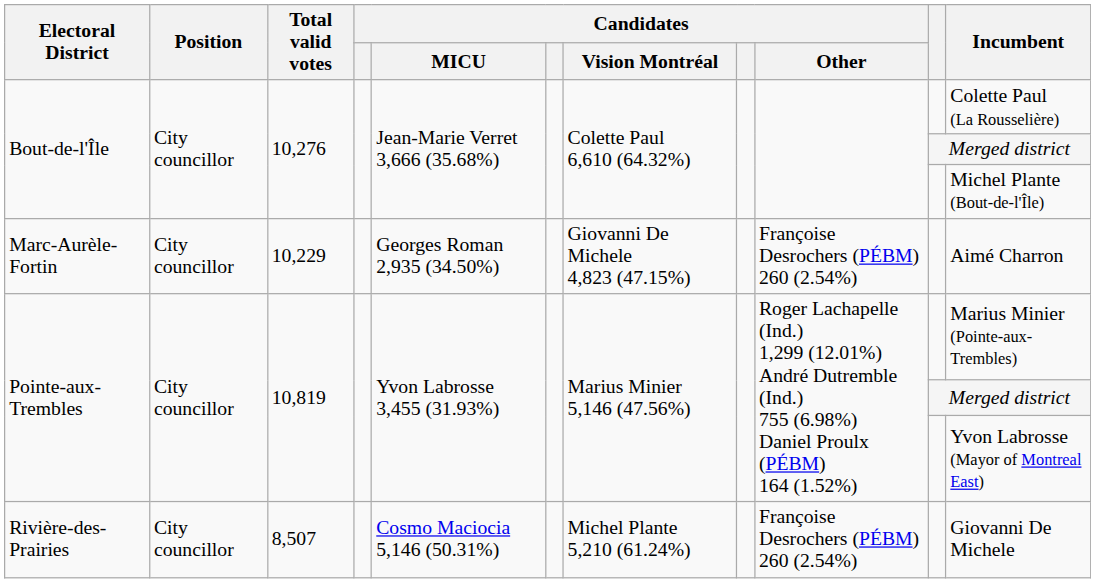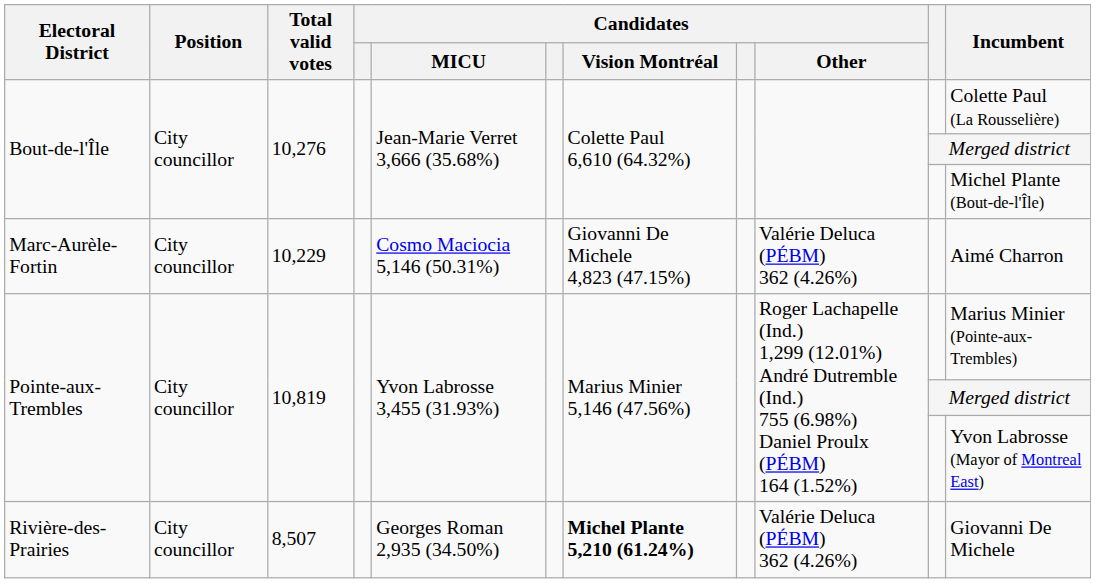Marc-Aurèle-Fortin | Candidates / MICU: Georges Roman 2,935 (34.50%) -> Cosmo Maciocia 5,146 (50.31%)
Marc-Aurèle-Fortin | Candidates / Other: Françoise Desrochers (PÉBM) 260 (2.54%) -> Valérie Deluca (PÉBM) 362 (4.26%)
Rivière-des-Prairies | Candidates / MICU: Cosmo Maciocia 5,146 (50.31%) -> Georges Roman 2,935 (34.50%)
Rivière-des-Prairies | Candidates / Vision Montréal: normal -> bold
Rivière-des-Prairies | Candidates / Other: Françoise Desrochers (PÉBM) 260 (2.54%) -> Valérie Deluca (PÉBM) 362 (4.26%)
